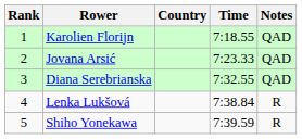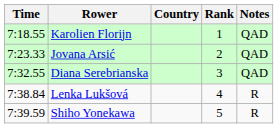columns swapped: Rank <-> Time
